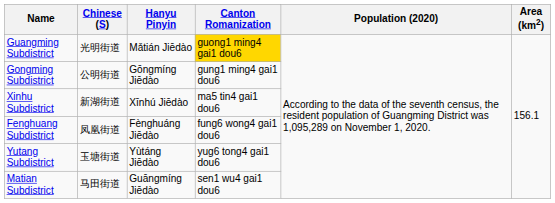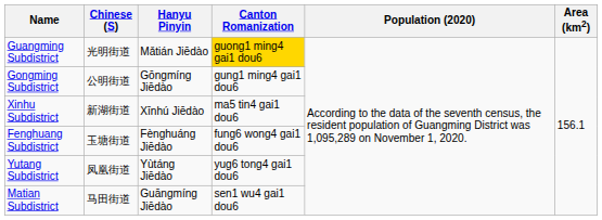Fenghuang Subdistrict | Chinese (S): 凤凰街道 -> 玉塘街道
Yutang Subdistrict | Chinese (S): 玉塘街道 -> 凤凰街道
